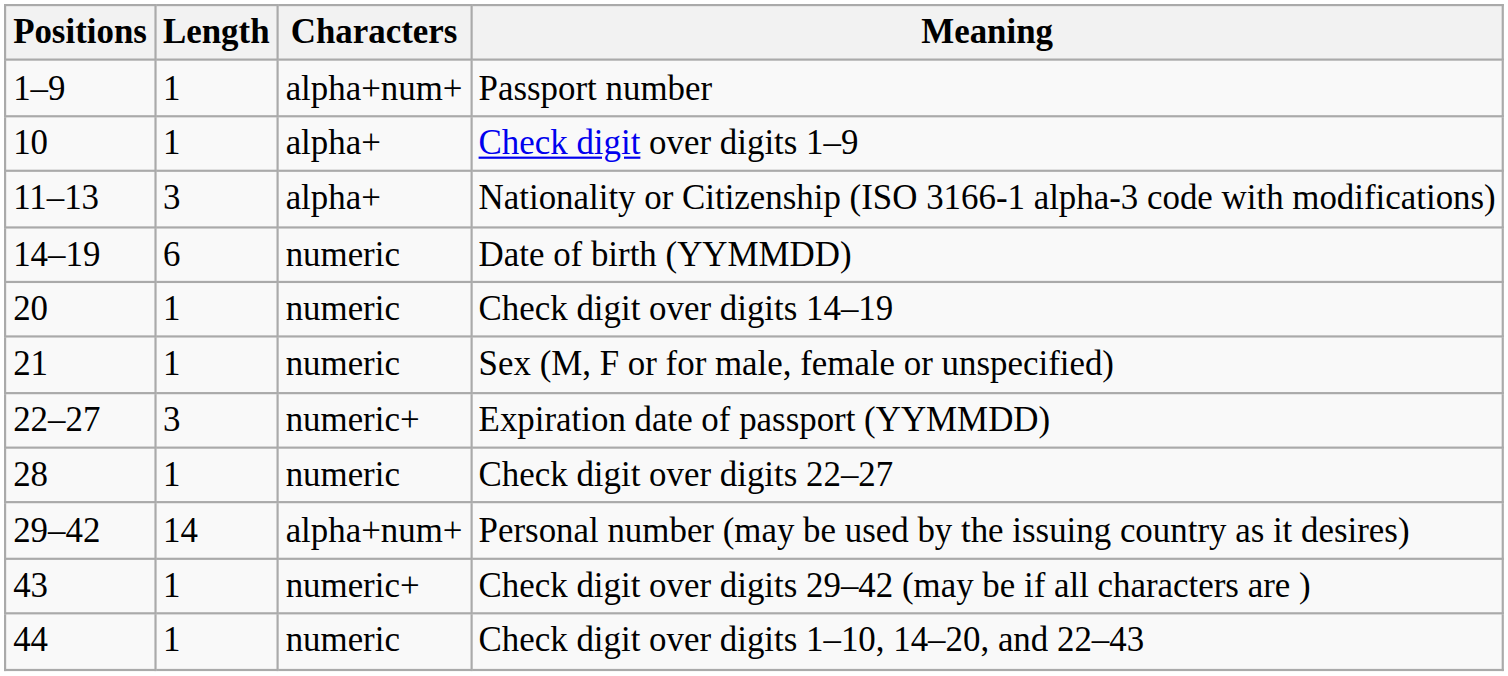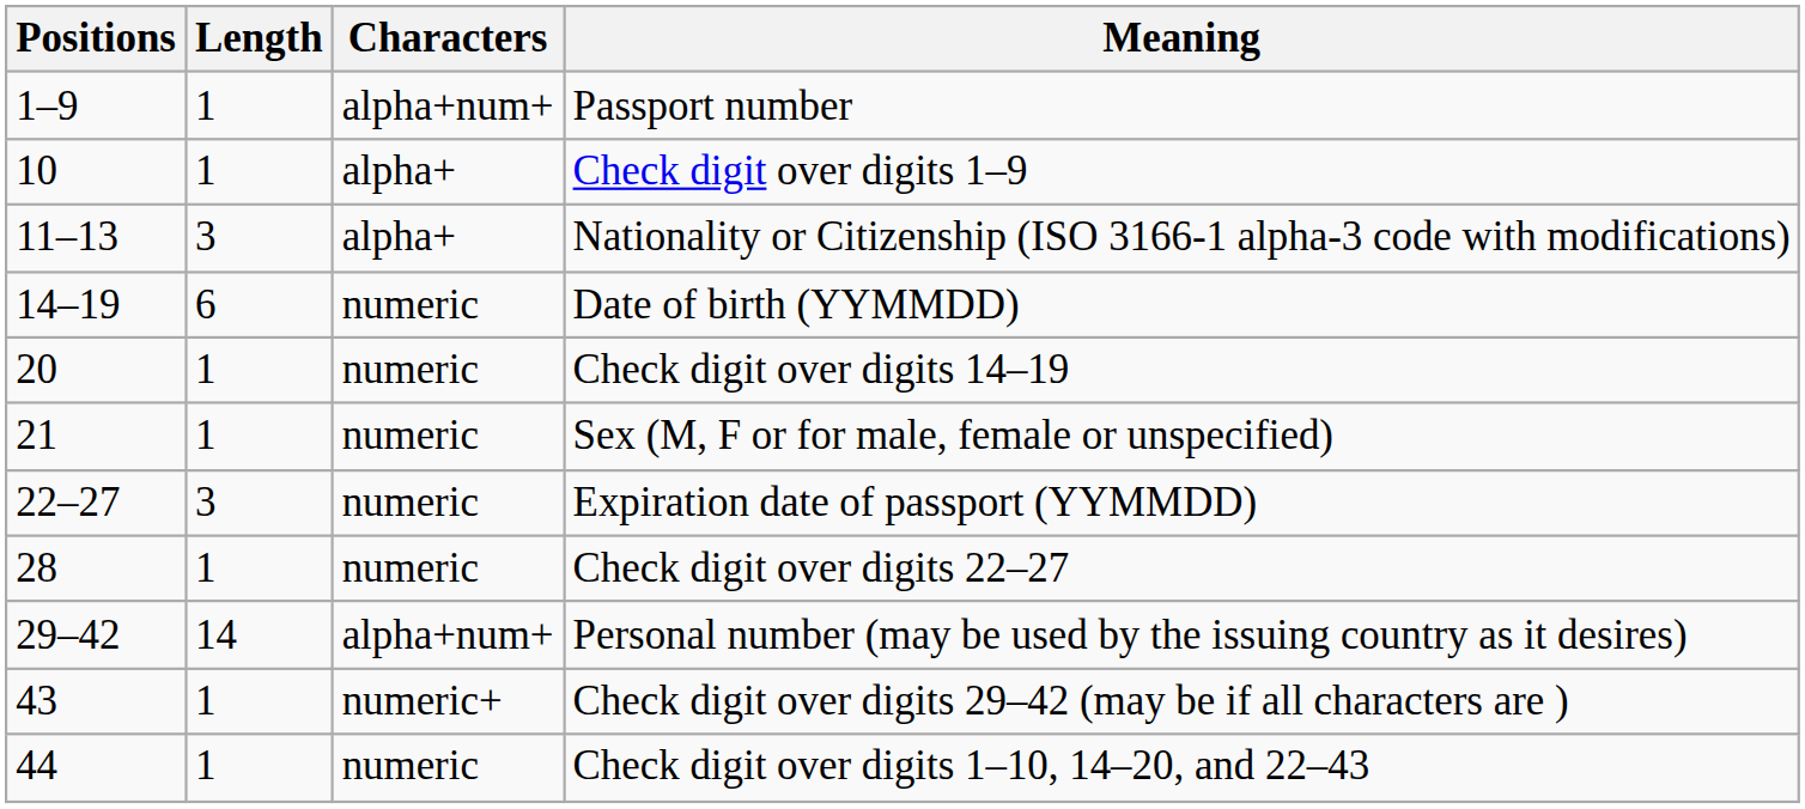Expiration date of passport (YYMMDD) | Characters: numeric+ -> numeric
